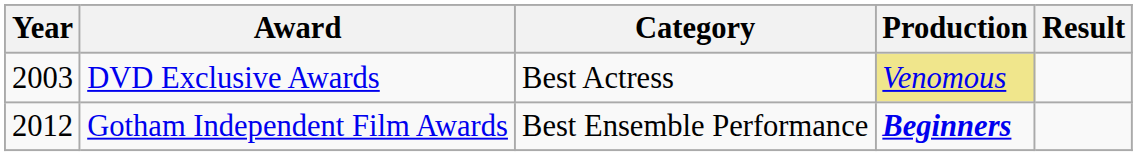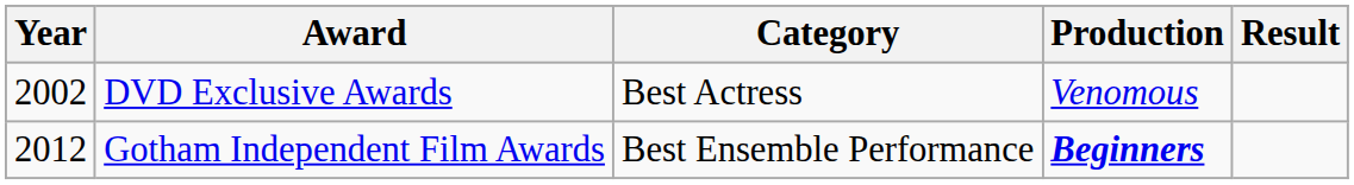DVD Exclusive Awards | Year: 2003 -> 2002
DVD Exclusive Awards | Production: khaki background -> no background
